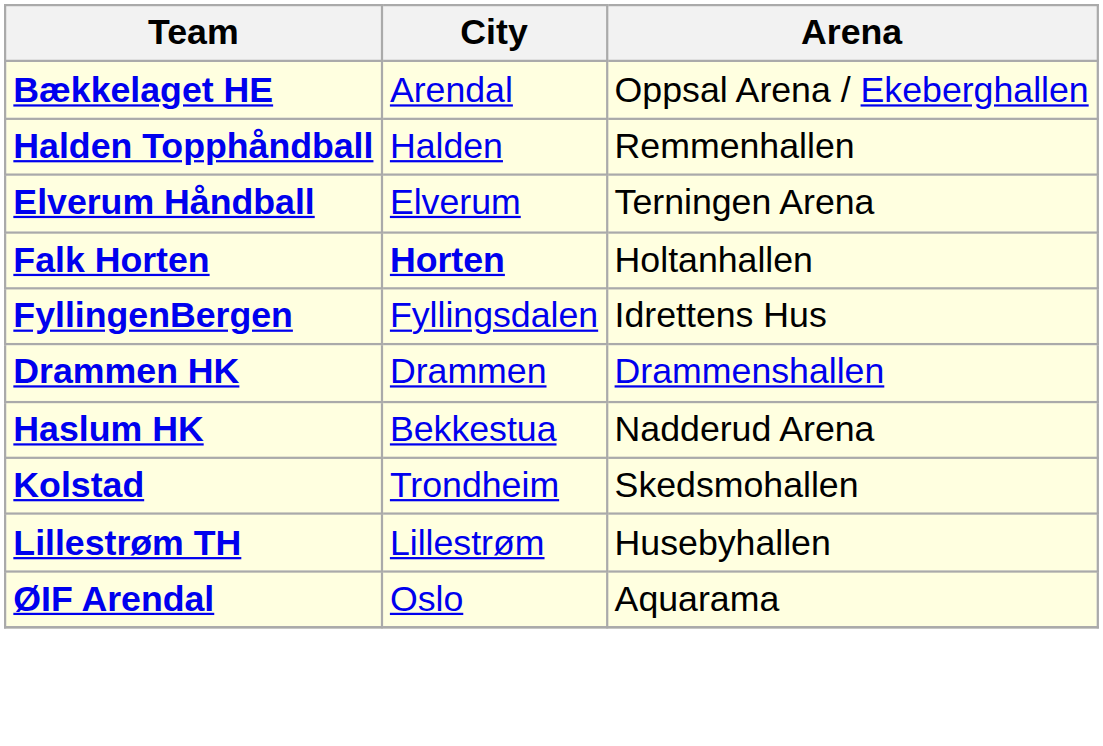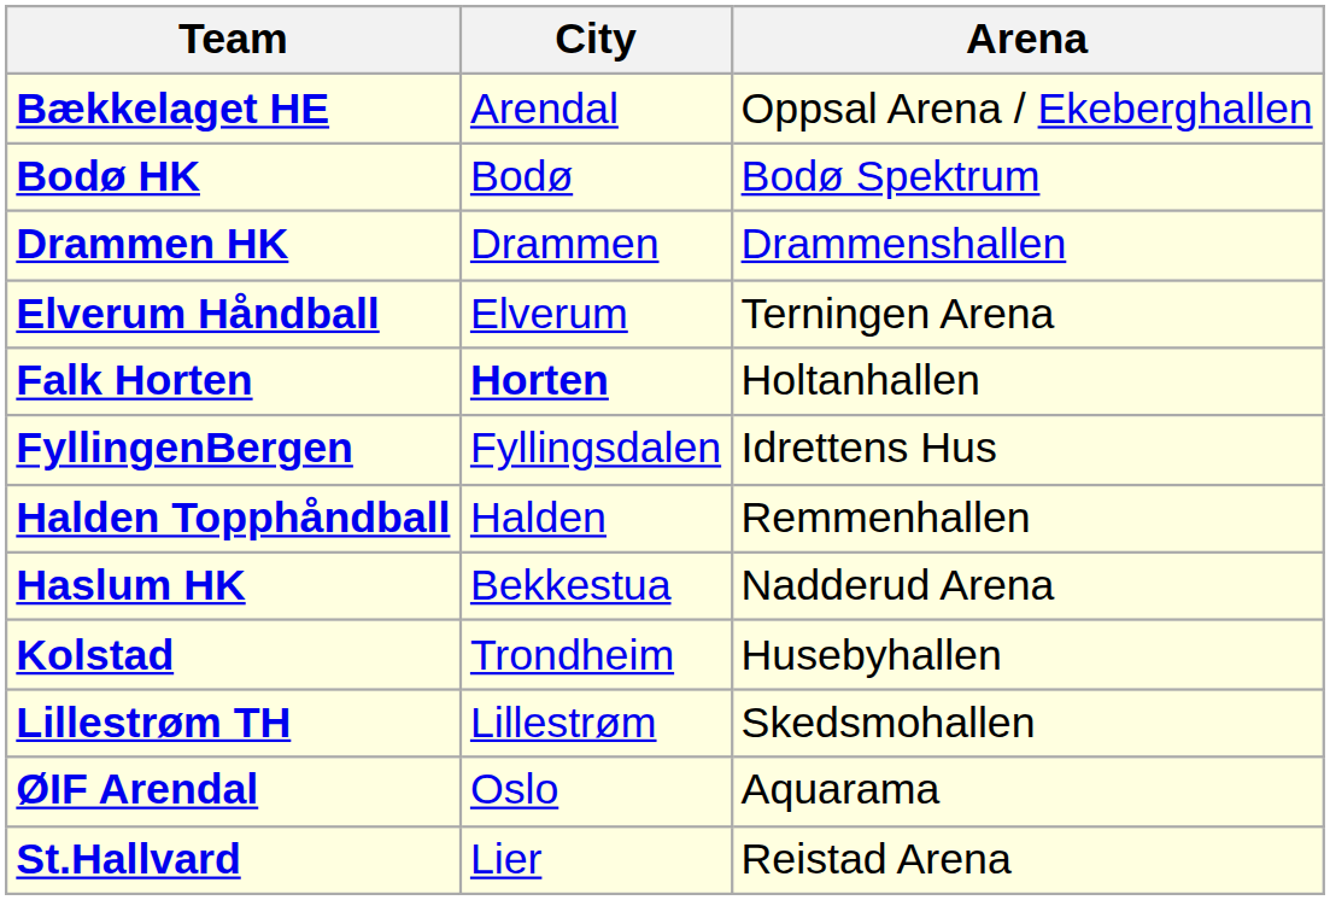+ row: Bodø HK | Bodø | Bodø Spektrum
rows swapped: Drammen HK <-> Halden Topphåndball
Kolstad | Arena: Skedsmohallen -> Husebyhallen
Lillestrøm TH | Arena: Husebyhallen -> Skedsmohallen
+ row: St.Hallvard | Lier | Reistad Arena
